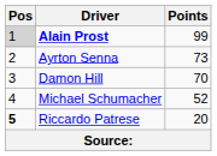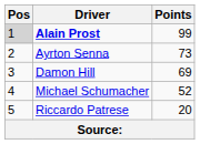Damon Hill | Points: 70 -> 69
Riccardo Patrese | Pos: bold -> normal
